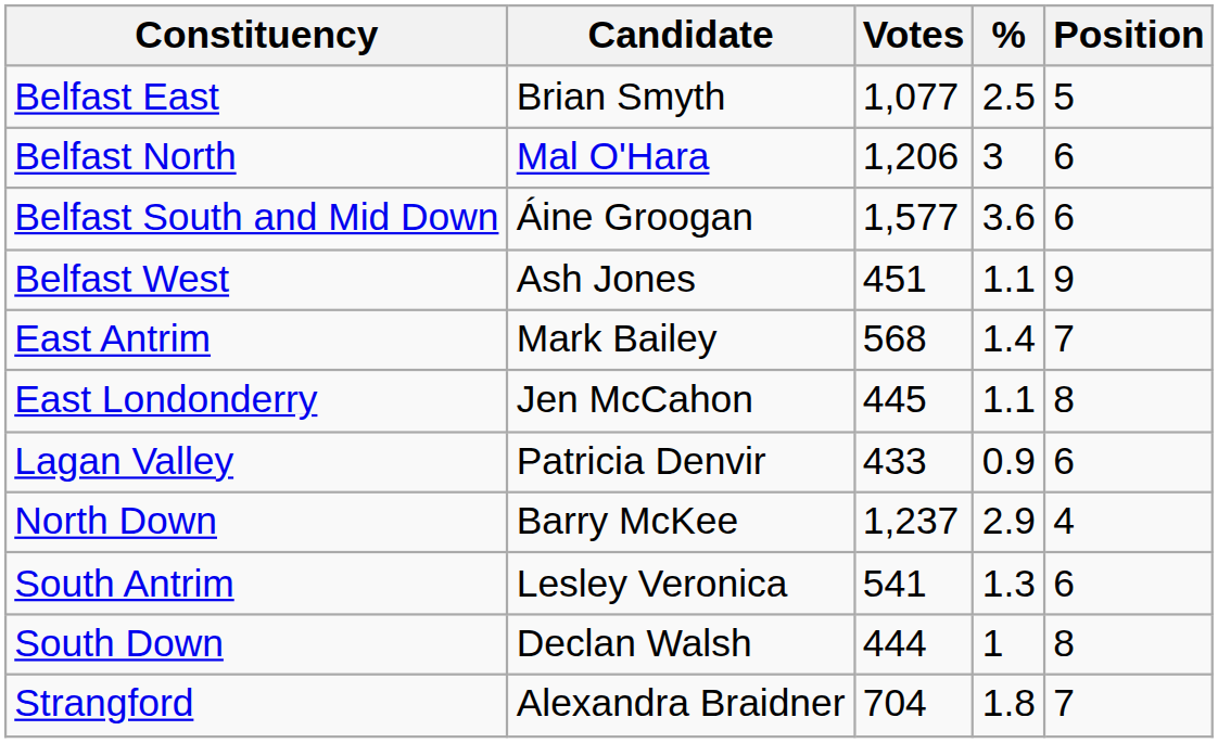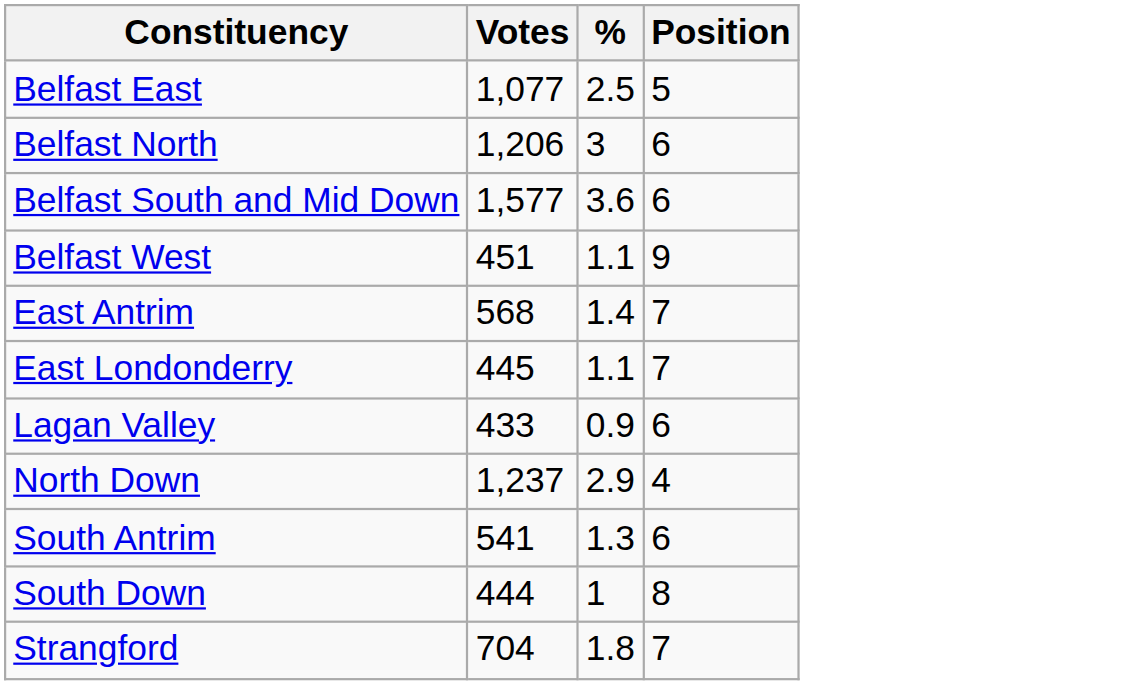- column: Candidate | Brian Smyth | Mal O'Hara | Áine Groogan | Ash Jones | Mark Bailey | Jen McCahon | Patricia Denvir | Barry McKee | Lesley Veronica | Declan Walsh | Alexandra Braidner
East Londonderry | Position: 8 -> 7
